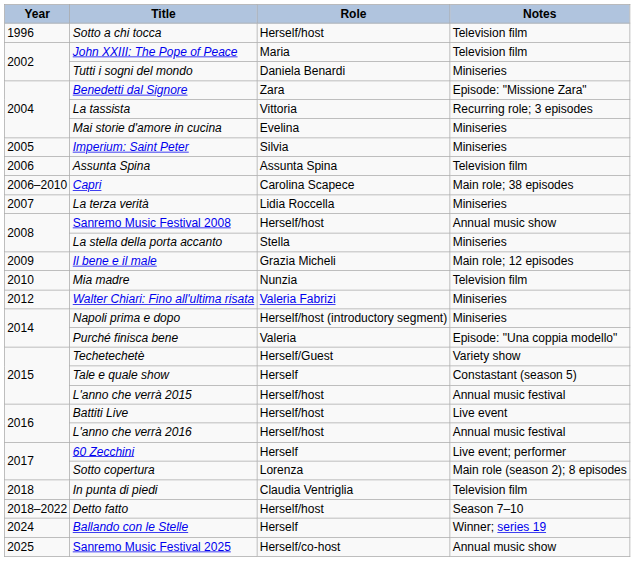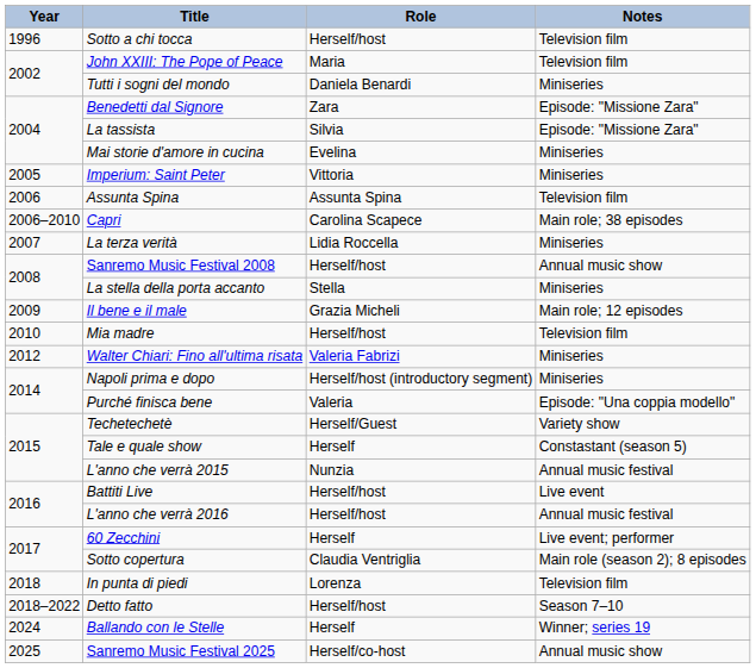La tassista | Role: Vittoria -> Silvia
La tassista | Notes: Recurring role; 3 episodes -> Episode: "Missione Zara"
Imperium: Saint Peter | Role: Silvia -> Vittoria
Mia madre | Role: Nunzia -> Herself/host
L'anno che verrà 2015 | Role: Herself/host -> Nunzia
Sotto copertura | Role: Lorenza -> Claudia Ventriglia
In punta di piedi | Role: Claudia Ventriglia -> Lorenza
